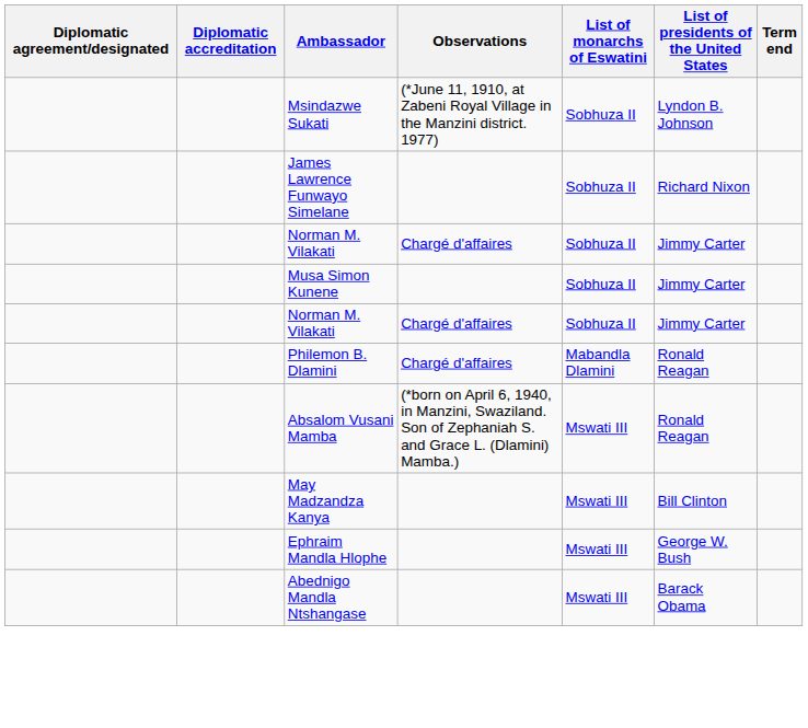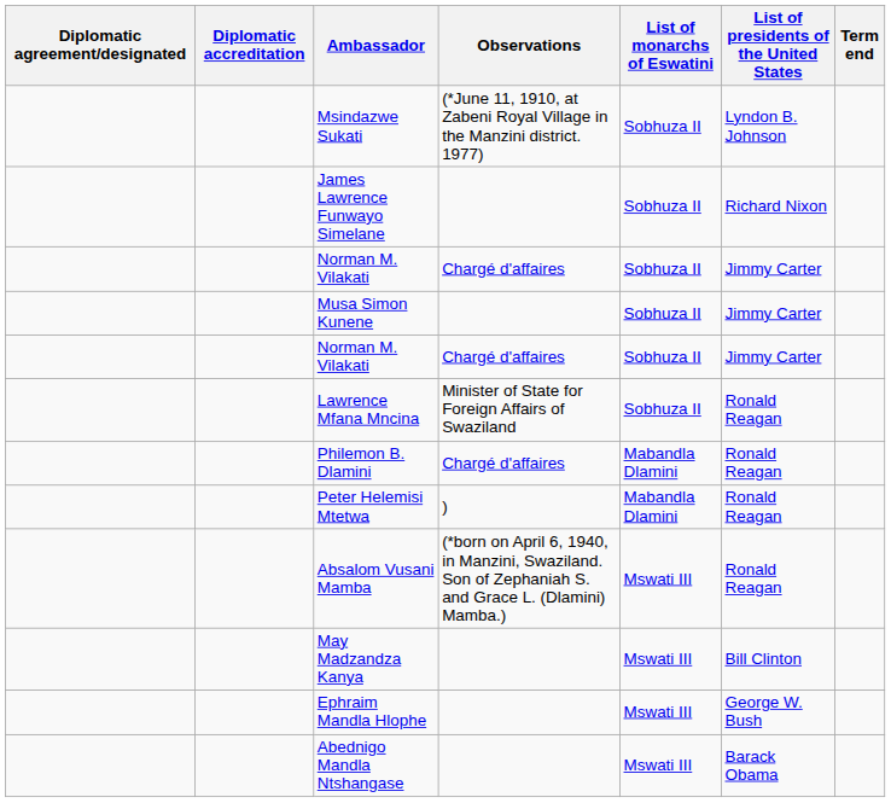+ row: Lawrence Mfana Mncina | Minister of State for Foreign Affairs of Swaziland | Sobhuza II | Ronald Reagan
+ row: Peter Helemisi Mtetwa | ) | Mabandla Dlamini | Ronald Reagan
